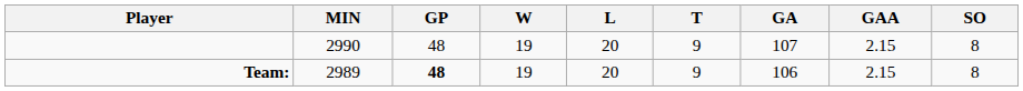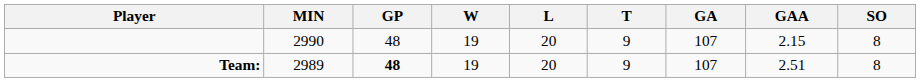Team: | GA: 106 -> 107
Team: | GAA: 2.15 -> 2.51
